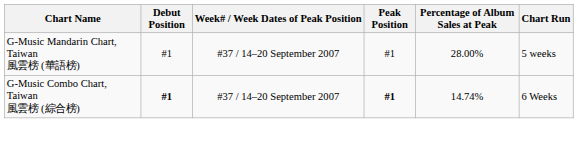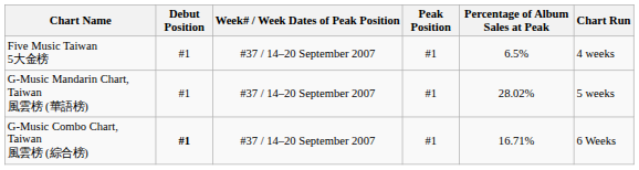+ row: Five Music Taiwan 5大金榜 | #1 | #37 / 14–20 September 2007 | #1 | 6.5% | 4 weeks
G-Music Mandarin Chart, Taiwan 風雲榜 (華語榜) | Percentage of Album Sales at Peak: 28.00% -> 28.02%
G-Music Combo Chart, Taiwan 風雲榜 (綜合榜) | Peak Position: bold -> normal
G-Music Combo Chart, Taiwan 風雲榜 (綜合榜) | Percentage of Album Sales at Peak: 14.74% -> 16.71%
